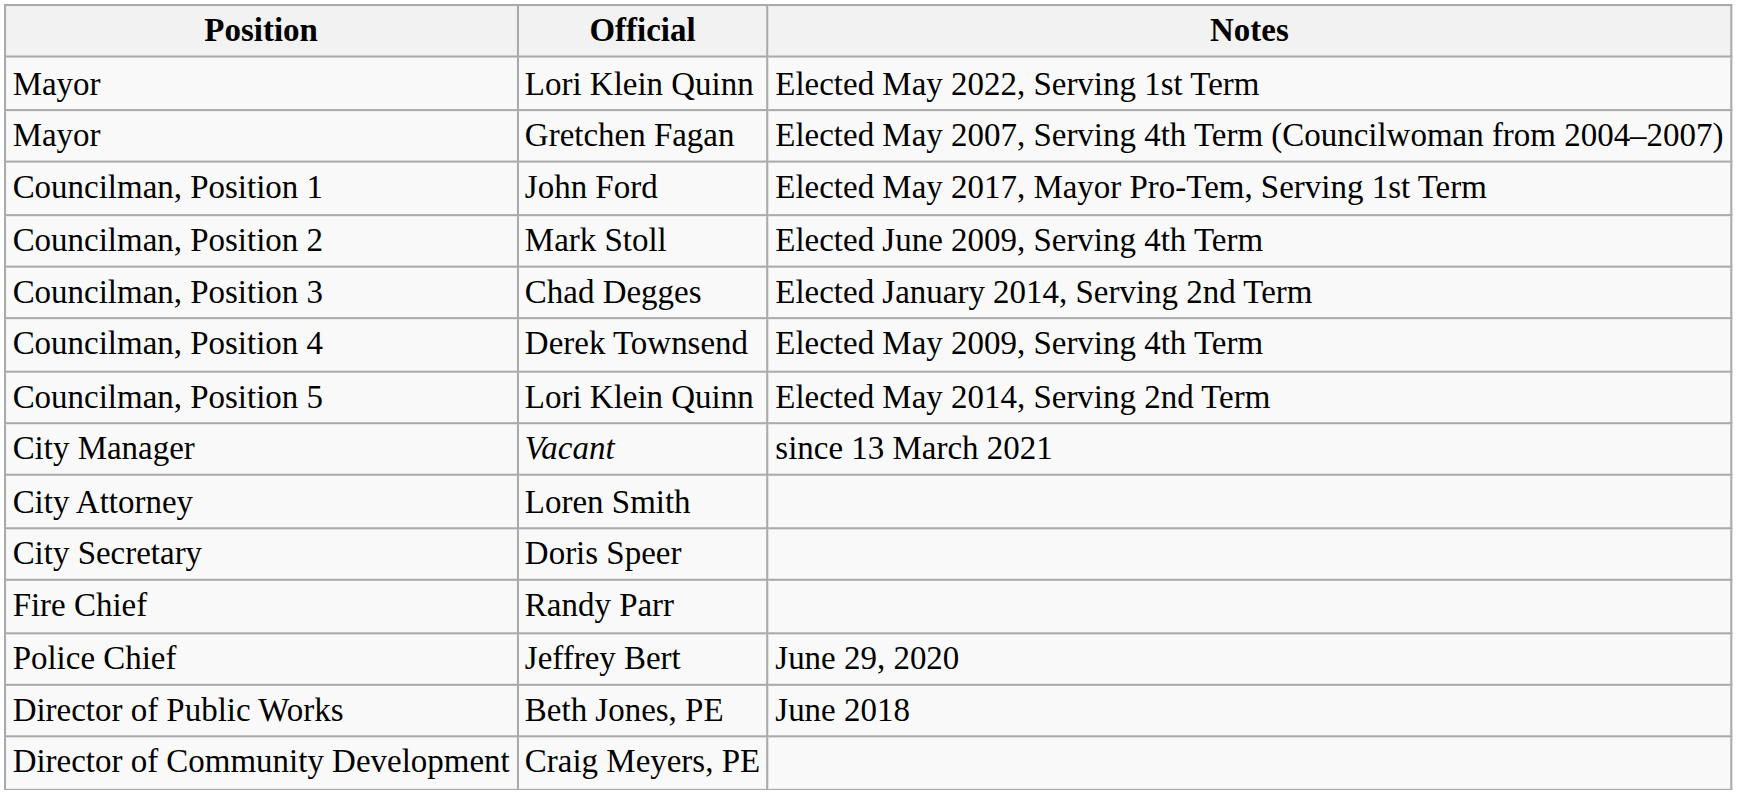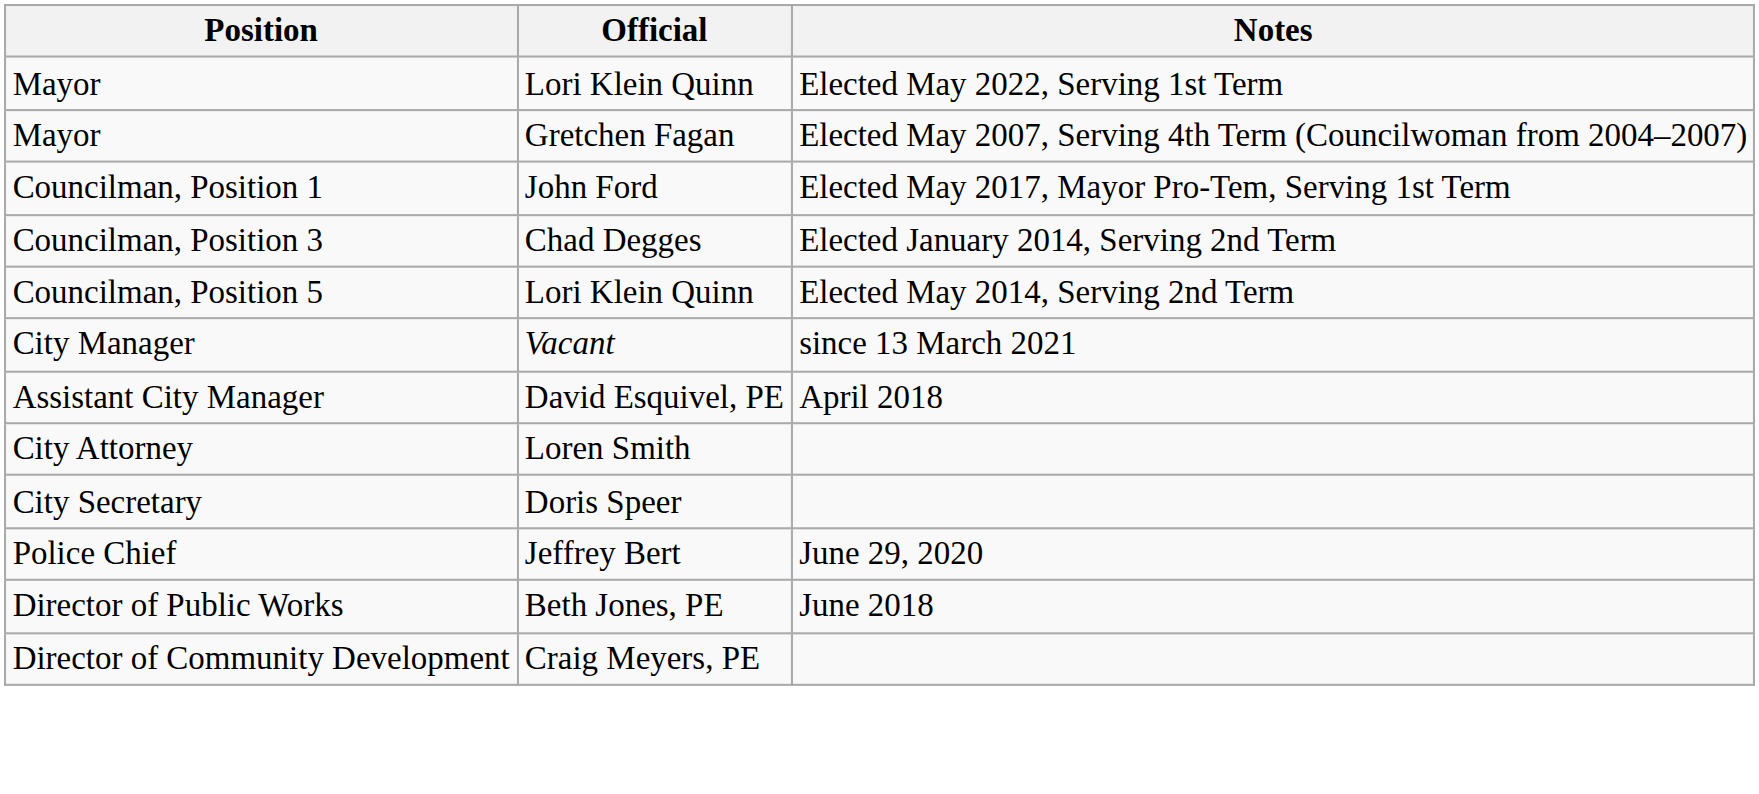- row: Councilman, Position 2 | Mark Stoll | Elected June 2009, Serving 4th Term
- row: Councilman, Position 4 | Derek Townsend | Elected May 2009, Serving 4th Term
+ row: Assistant City Manager | David Esquivel, PE | April 2018
- row: Fire Chief | Randy Parr
